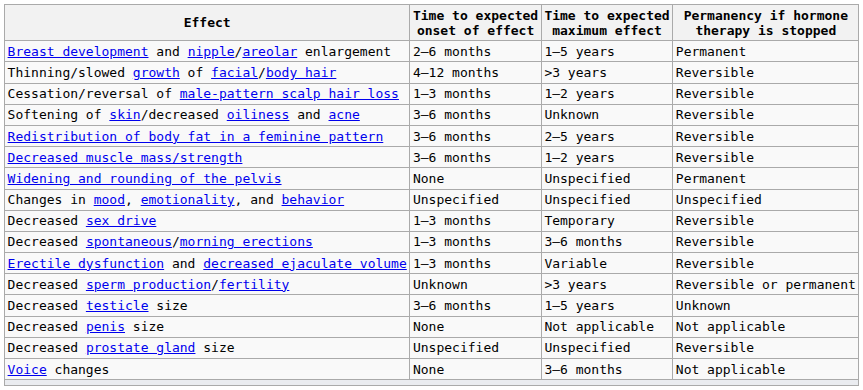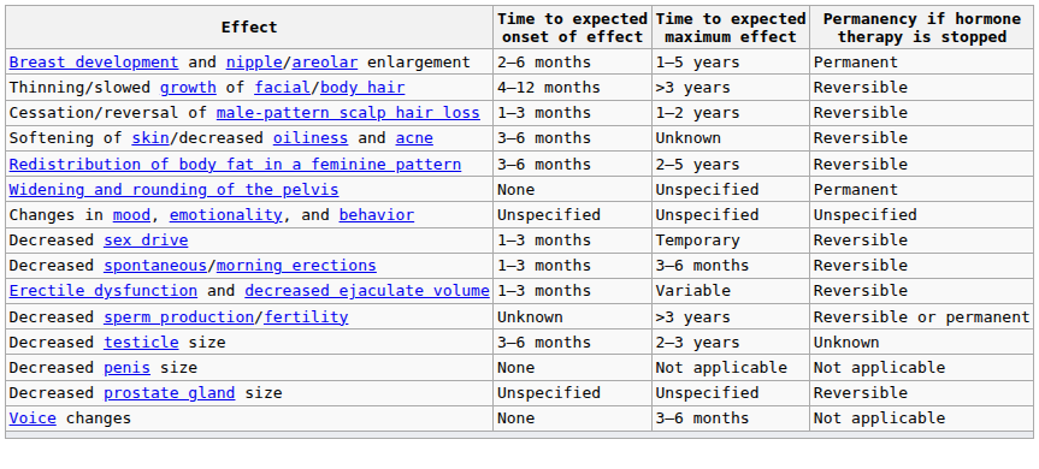- row: Decreased muscle mass/strength | 3–6 months | 1–2 years | Reversible
Decreased testicle size | Time to expected maximum effect: 1–5 years -> 2–3 years
